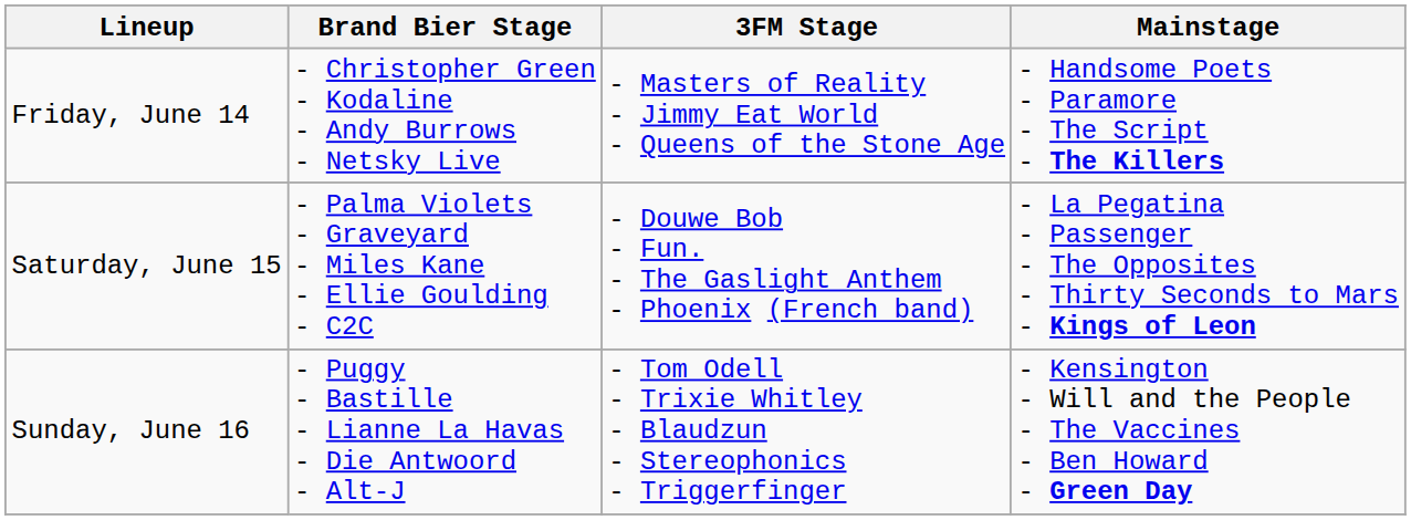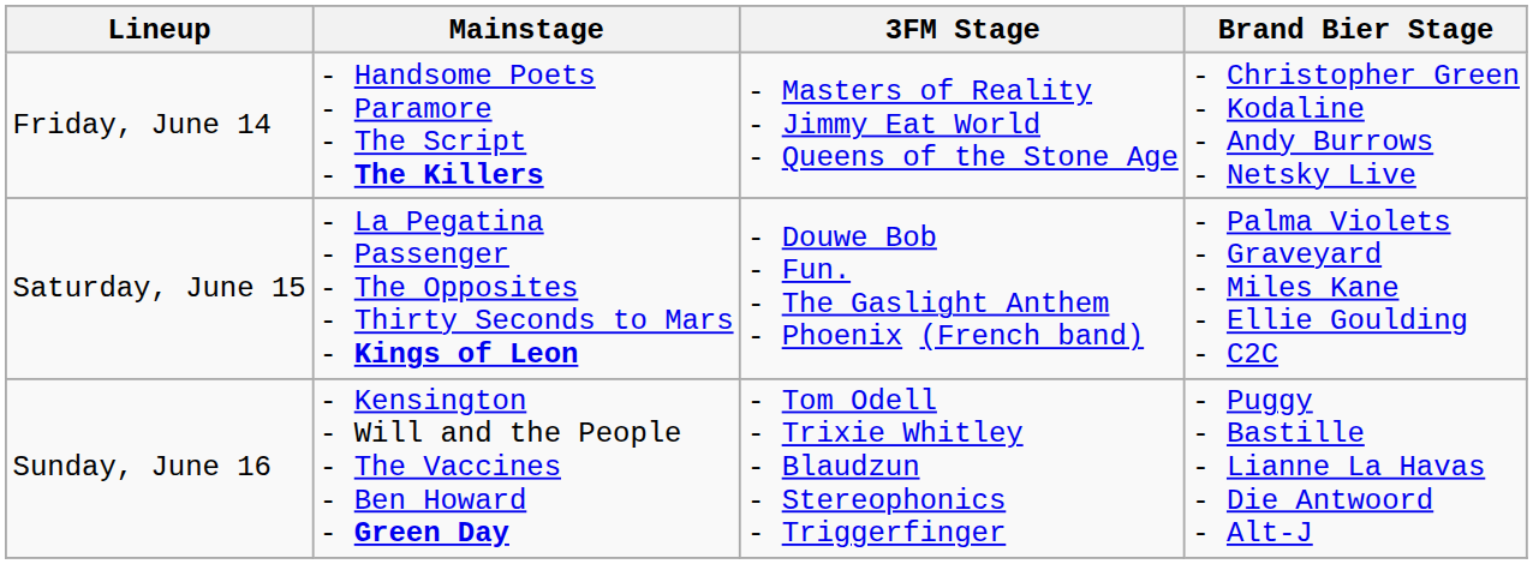columns swapped: Mainstage <-> Brand Bier Stage
